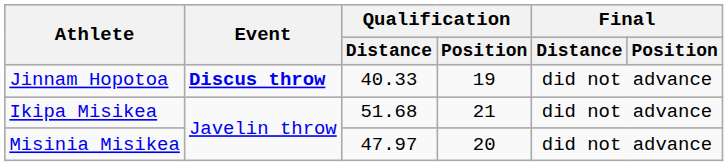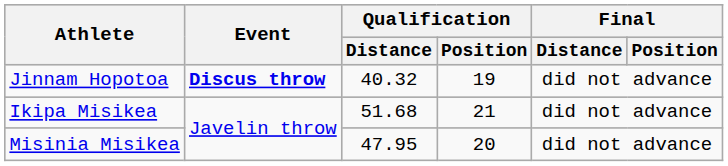Jinnam Hopotoa | Qualification / Distance: 40.33 -> 40.32
Misinia Misikea | Qualification / Distance: 47.97 -> 47.95
